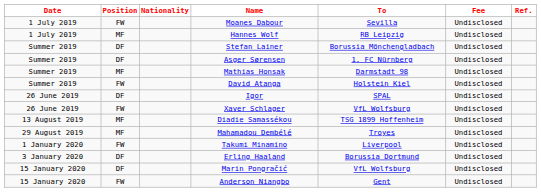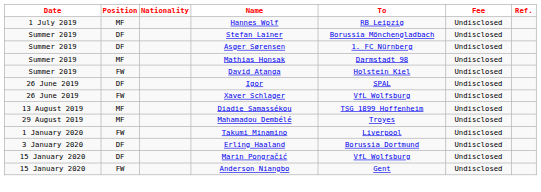- row: 1 July 2019 | FW | Moanes Dabour | Sevilla | Undisclosed
